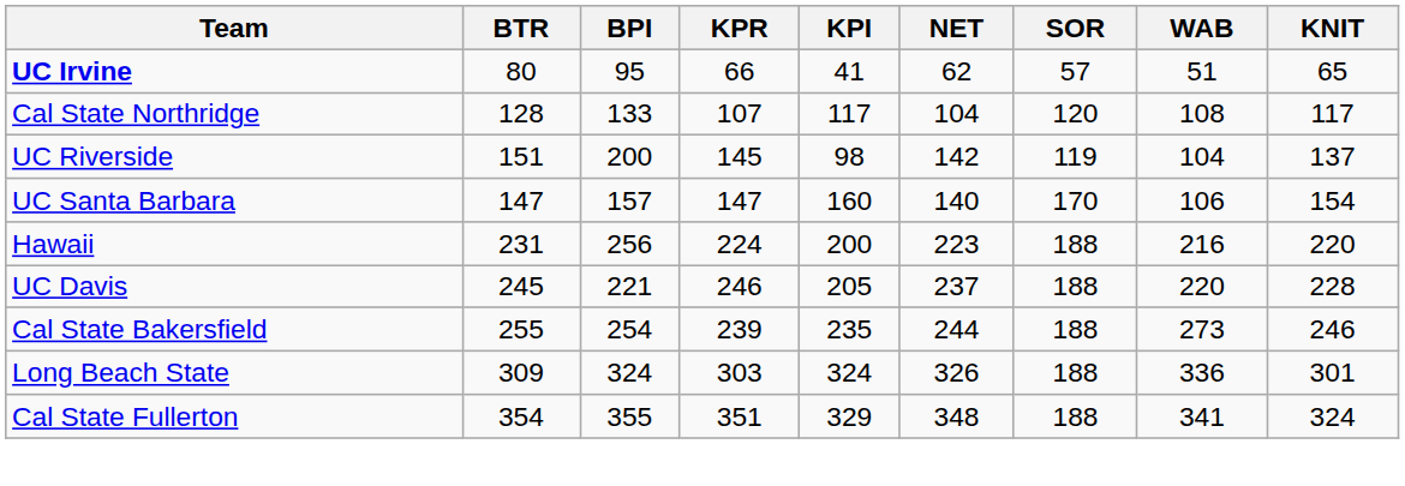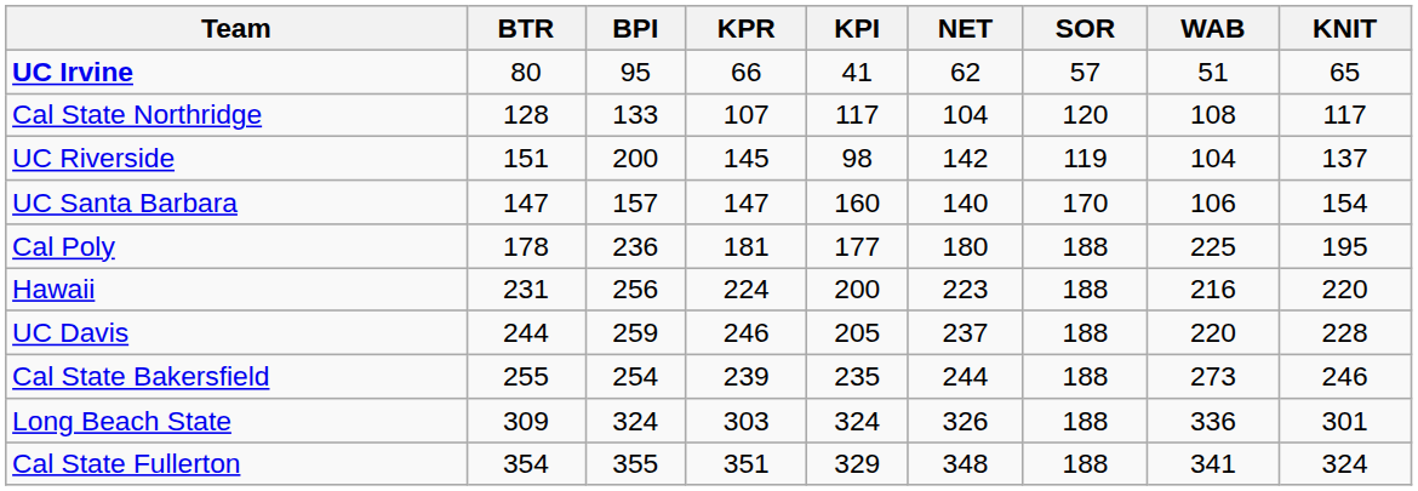+ row: Cal Poly | 178 | 236 | 181 | 177 | 180 | 188 | 225 | 195
UC Davis | BTR: 245 -> 244
UC Davis | BPI: 221 -> 259
